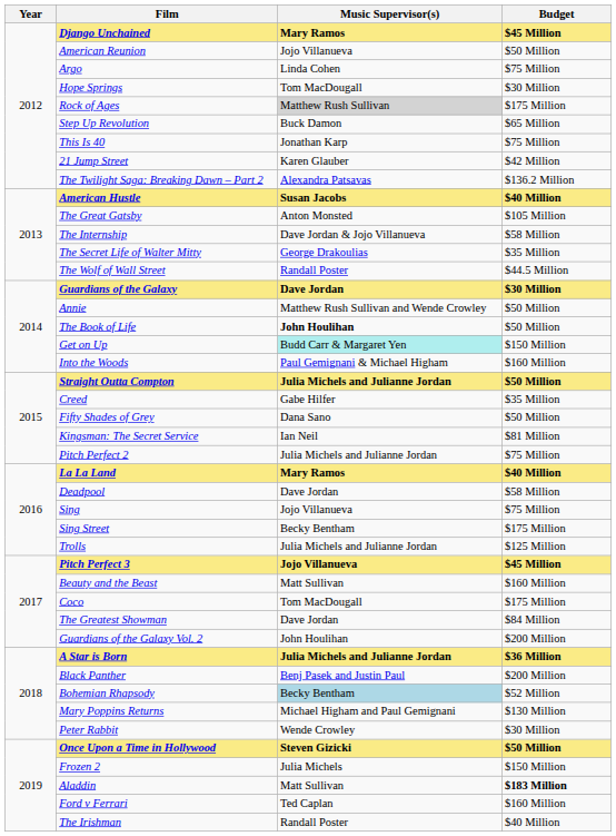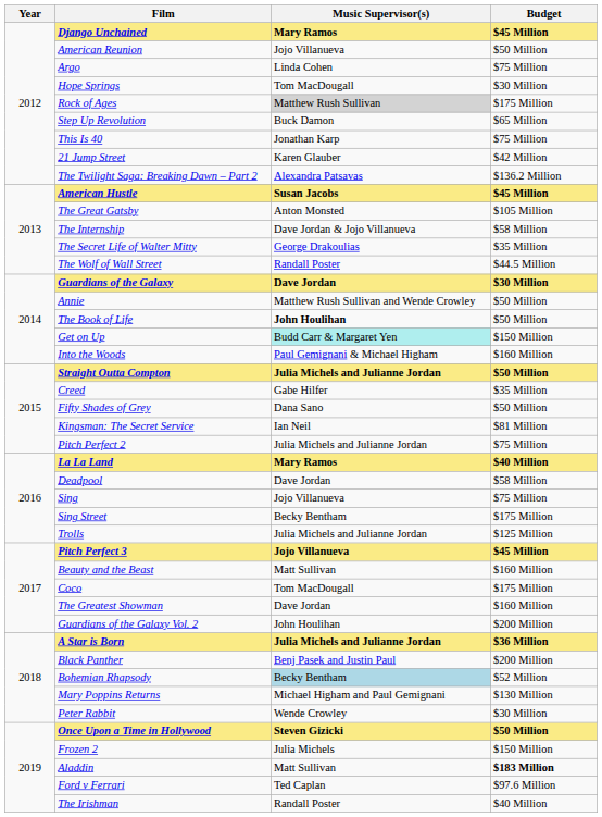American Hustle | Budget: $40 Million -> $45 Million
The Greatest Showman | Budget: $84 Million -> $160 Million
Ford v Ferrari | Budget: $160 Million -> $97.6 Million
